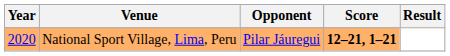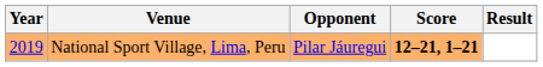National Sport Village, Lima, Peru | Year: 2020 -> 2019
